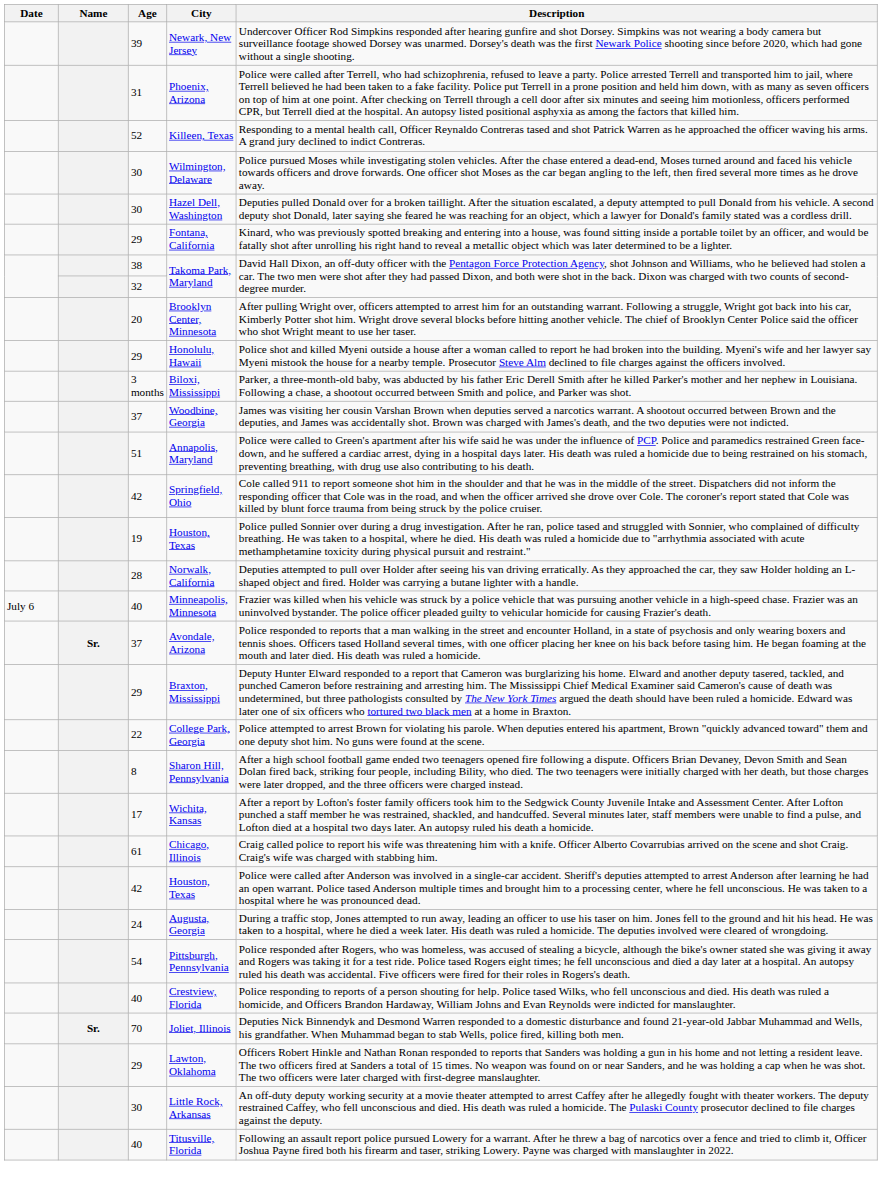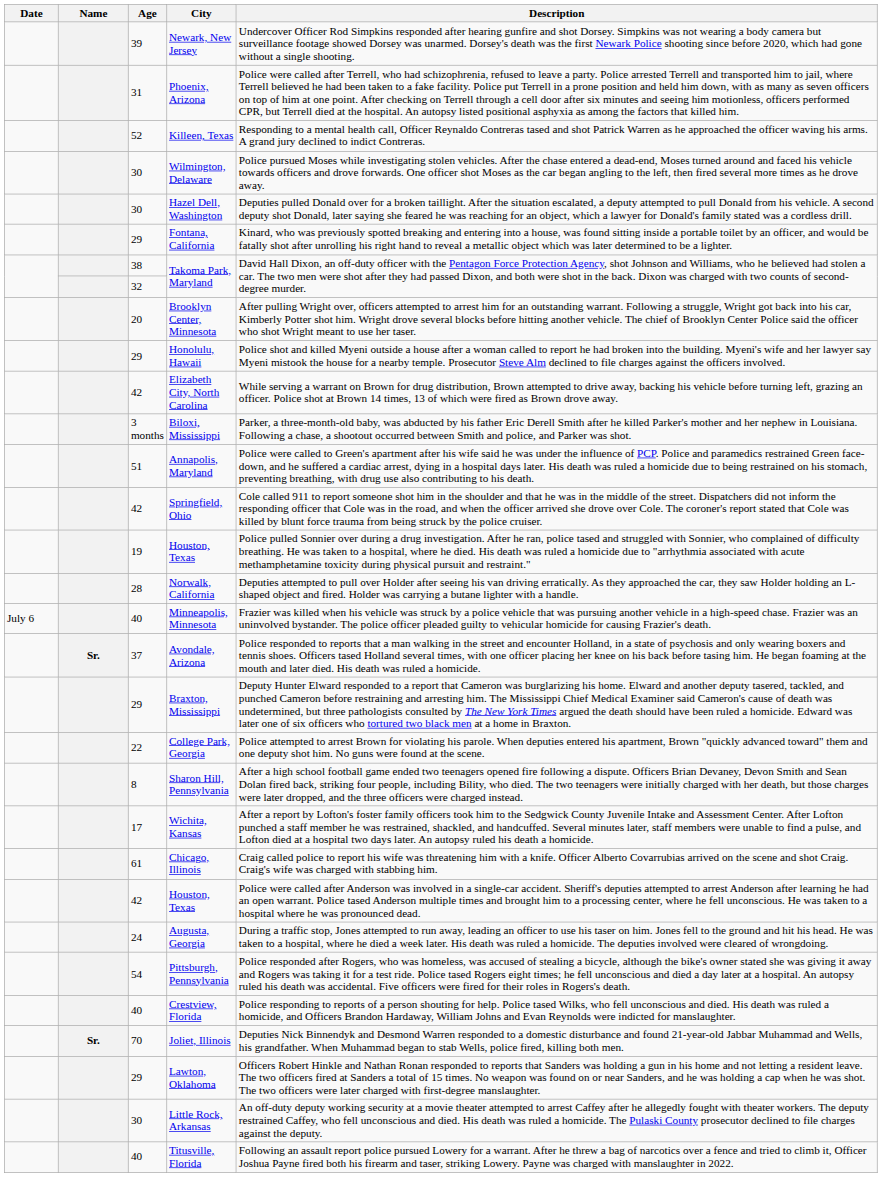+ row: 42 | Elizabeth City, North Carolina | While serving a warrant on Brown for drug distribution, Brown attempted to drive away, backing his vehicle before turning left, grazing an officer. Police shot at Brown 14 times, 13 of which were fired as Brown drove away.
- row: 37 | Woodbine, Georgia | James was visiting her cousin Varshan Brown when deputies served a narcotics warrant. A shootout occurred between Brown and the deputies, and James was accidentally shot. Brown was charged with James's death, and the two deputies were not indicted.
